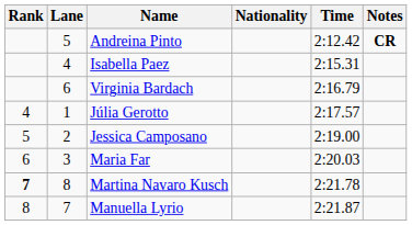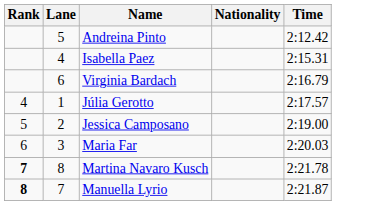- column: Notes | CR
Manuella Lyrio | Rank: normal -> bold
